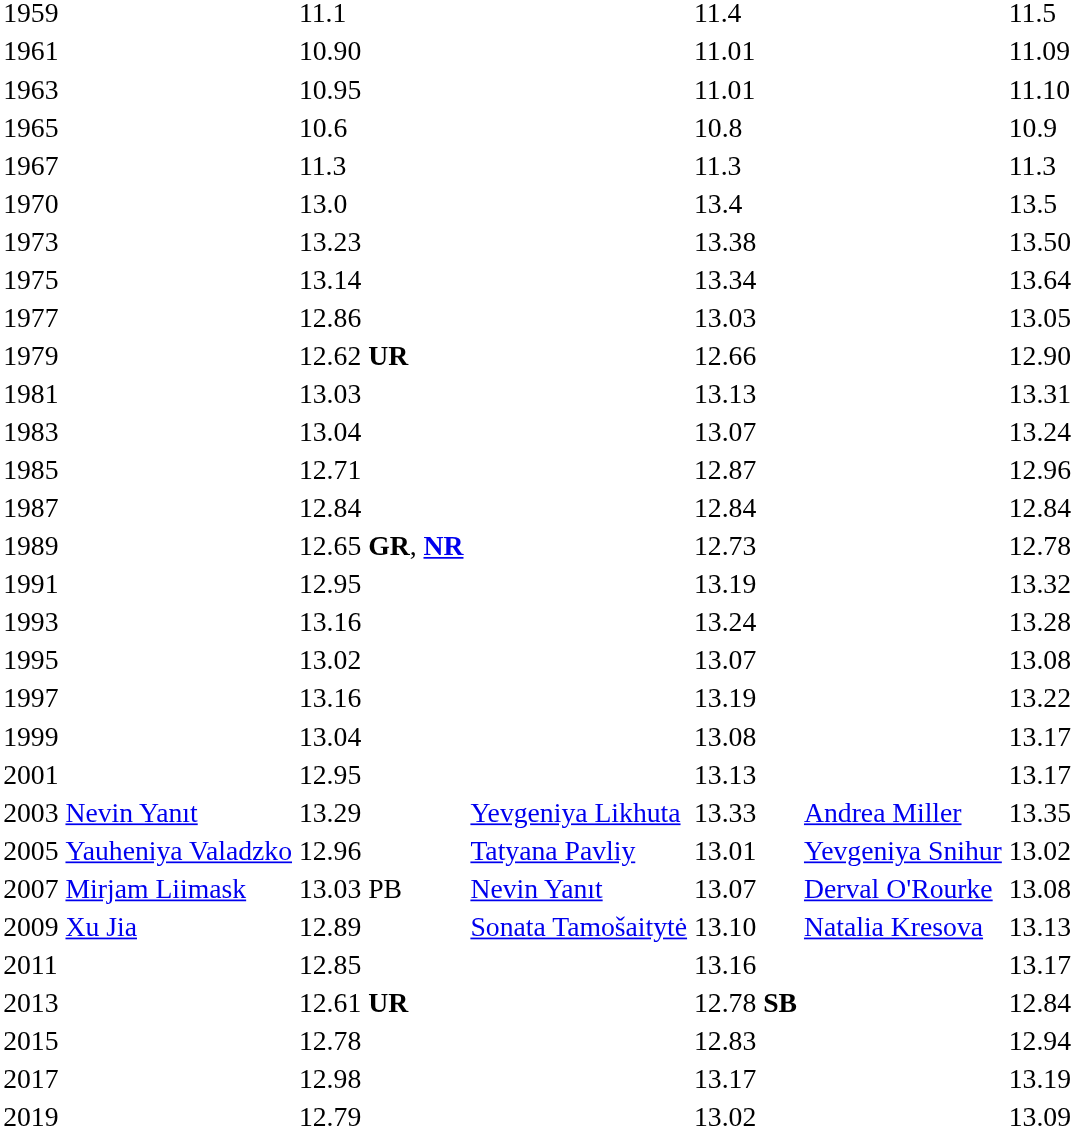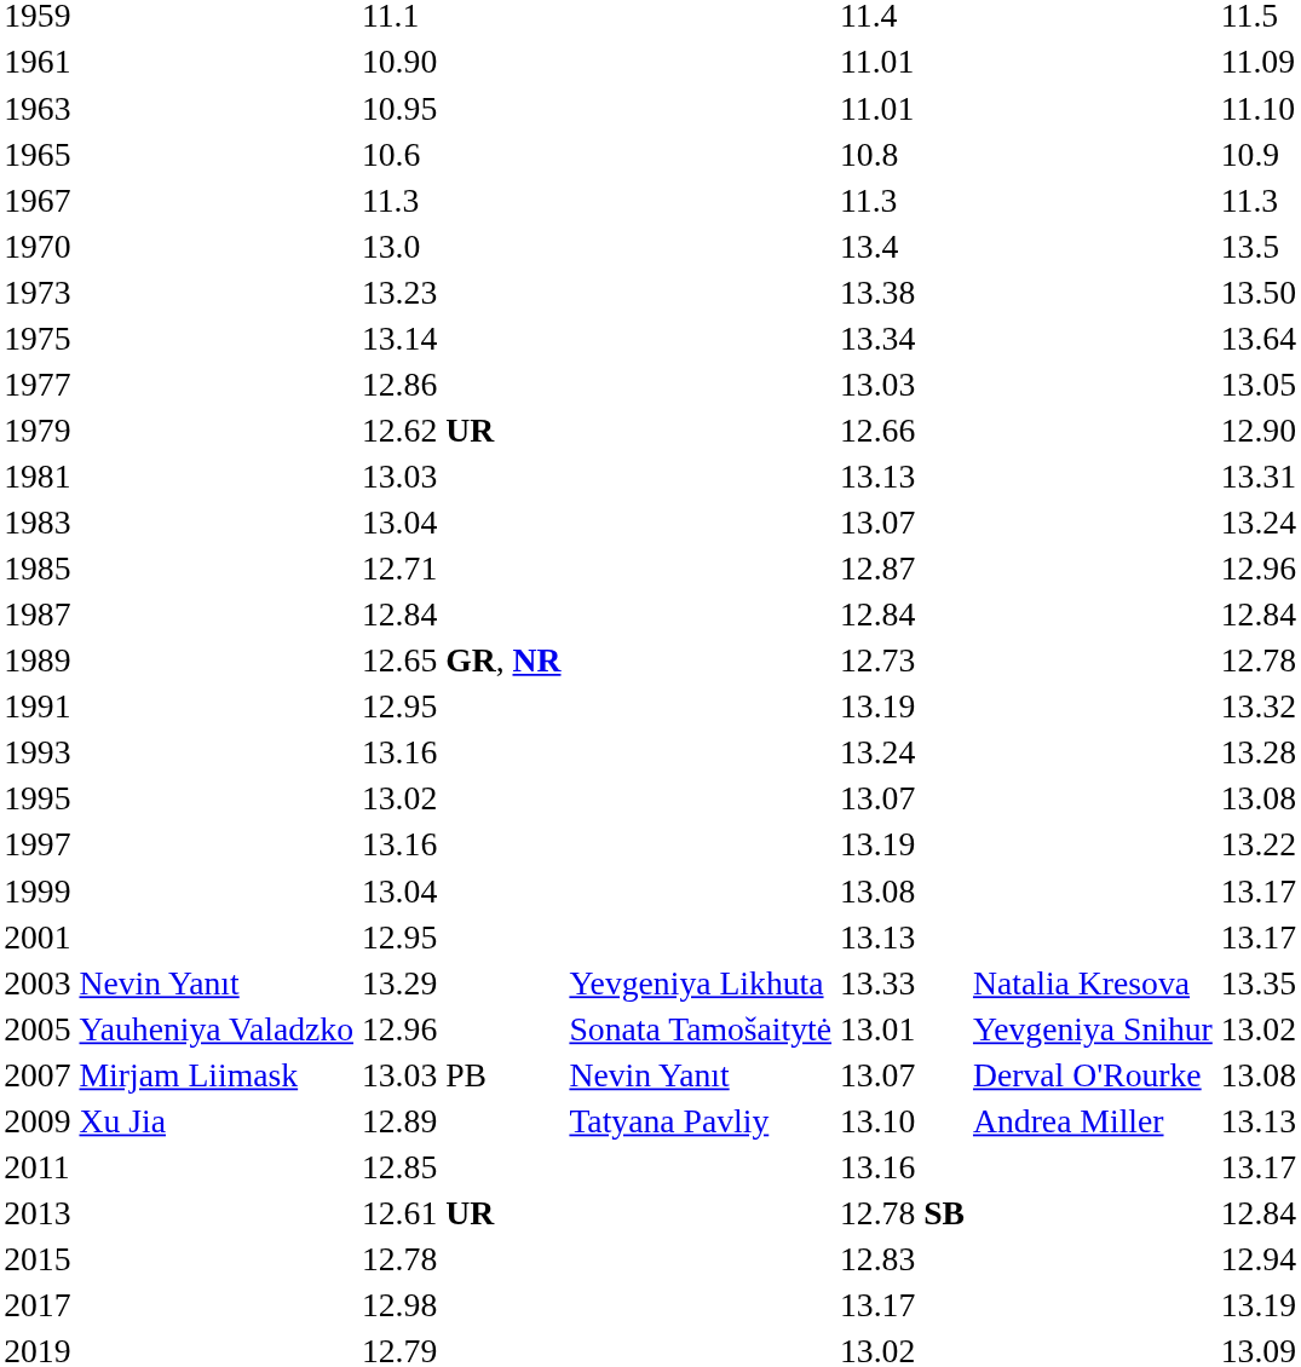2003 | column 6: Andrea Miller -> Natalia Kresova
2005 | column 4: Tatyana Pavliy -> Sonata Tamošaitytė
2009 | column 4: Sonata Tamošaitytė -> Tatyana Pavliy
2009 | column 6: Natalia Kresova -> Andrea Miller
